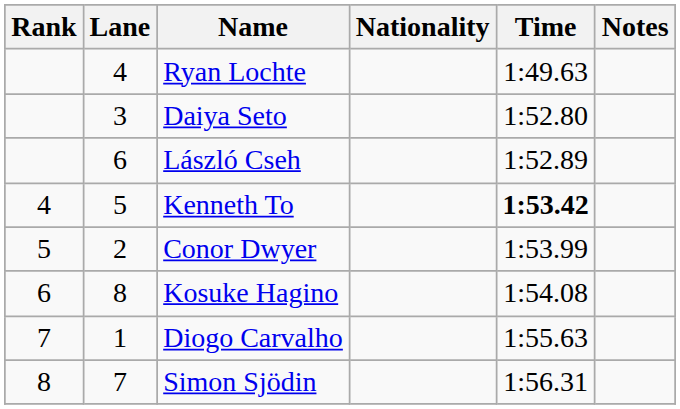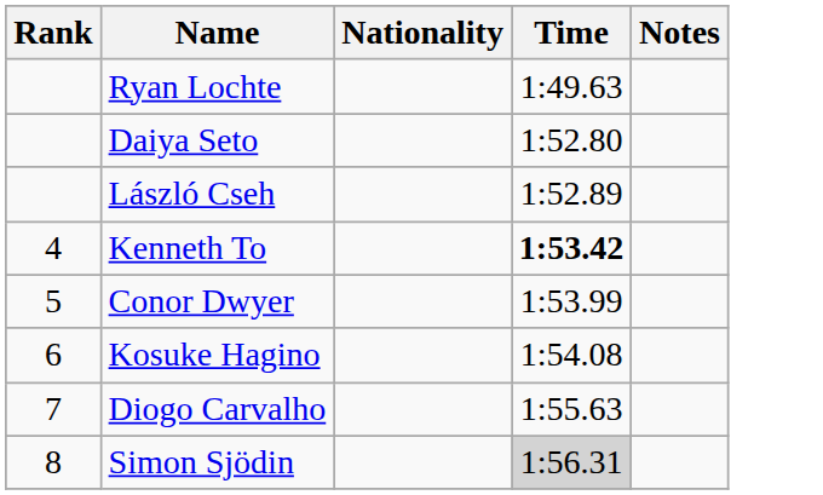- column: Lane | 4 | 3 | 6 | 5 | 2 | 8 | 1 | 7
Simon Sjödin | Time: no background -> lightgrey background
